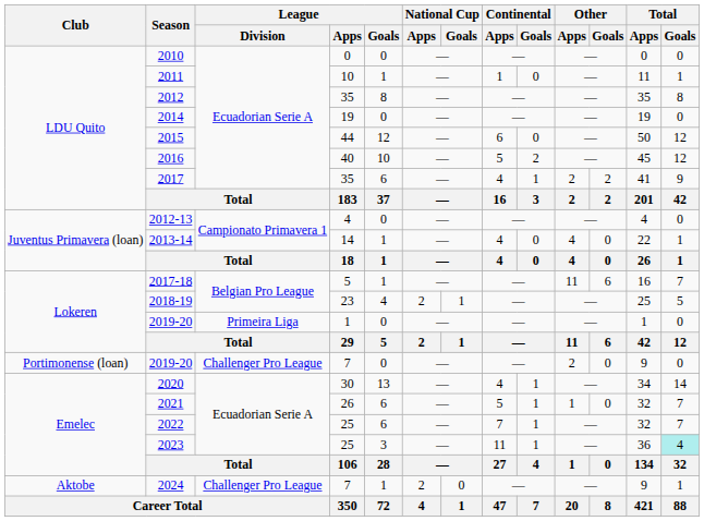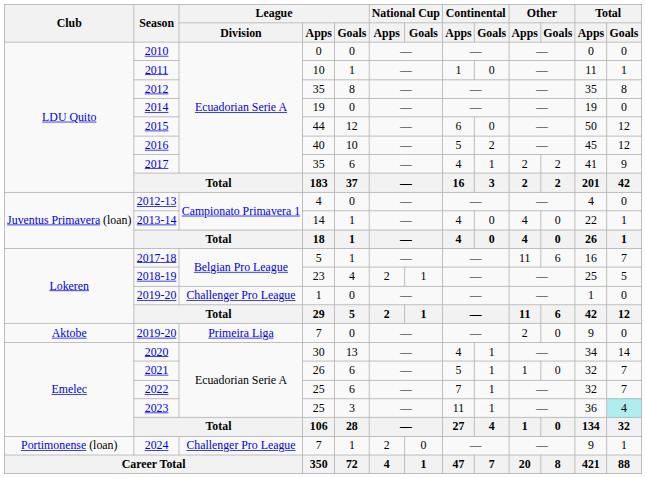2019-20 / 1 | League / Division: Primeira Liga -> Challenger Pro League
2019-20 / 7 | Club: Portimonense (loan) -> Aktobe
2019-20 / 7 | League / Division: Challenger Pro League -> Primeira Liga
2024 | Club: Aktobe -> Portimonense (loan)
